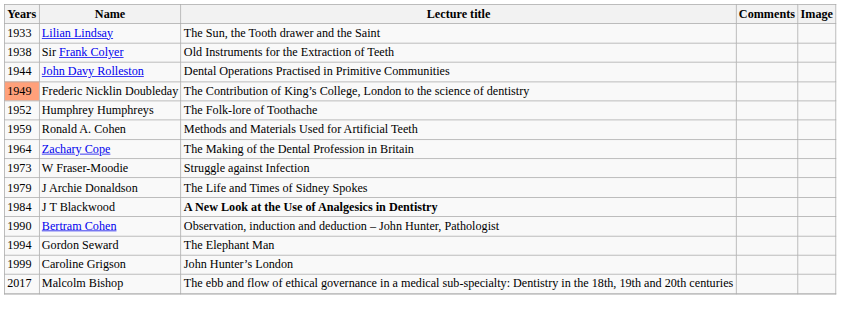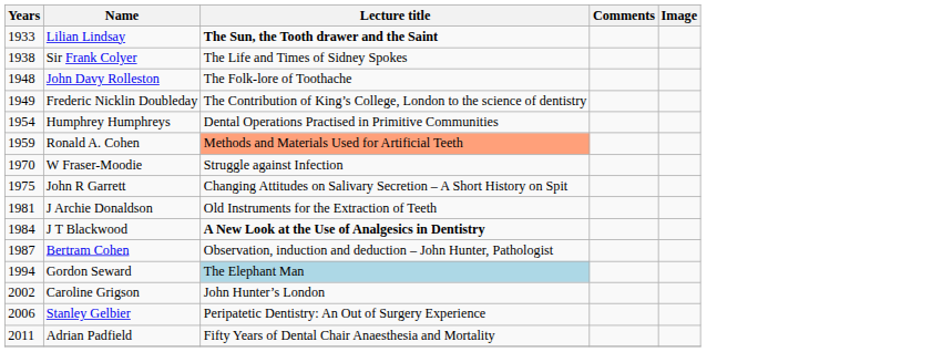Lilian Lindsay | Lecture title: normal -> bold
Sir Frank Colyer | Lecture title: Old Instruments for the Extraction of Teeth -> The Life and Times of Sidney Spokes
John Davy Rolleston | Years: 1944 -> 1948
John Davy Rolleston | Lecture title: Dental Operations Practised in Primitive Communities -> The Folk-lore of Toothache
Frederic Nicklin Doubleday | Years: lightsalmon background -> no background
Humphrey Humphreys | Years: 1952 -> 1954
Humphrey Humphreys | Lecture title: The Folk-lore of Toothache -> Dental Operations Practised in Primitive Communities
Ronald A. Cohen | Lecture title: no background -> lightsalmon background
- row: 1964 | Zachary Cope | The Making of the Dental Profession in Britain
W Fraser-Moodie | Years: 1973 -> 1970
+ row: 1975 | John R Garrett | Changing Attitudes on Salivary Secretion – A Short History on Spit
J Archie Donaldson | Years: 1979 -> 1981
J Archie Donaldson | Lecture title: The Life and Times of Sidney Spokes -> Old Instruments for the Extraction of Teeth
Bertram Cohen | Years: 1990 -> 1987
Gordon Seward | Lecture title: no background -> lightblue background
Caroline Grigson | Years: 1999 -> 2002
+ row: 2006 | Stanley Gelbier | Peripatetic Dentistry: An Out of Surgery Experience
+ row: 2011 | Adrian Padfield | Fifty Years of Dental Chair Anaesthesia and Mortality
- row: 2017 | Malcolm Bishop | The ebb and flow of ethical governance in a medical sub-specialty: Dentistry in the 18th, 19th and 20th centuries
